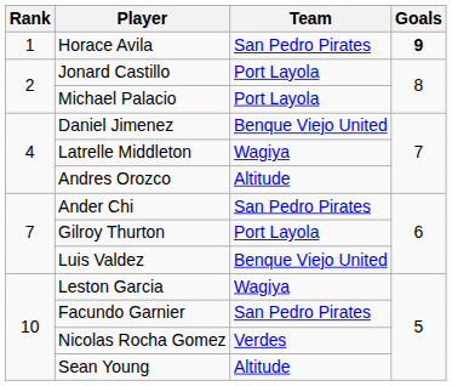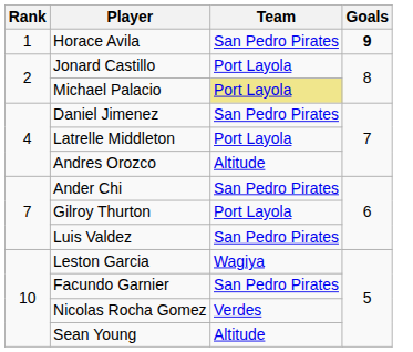Michael Palacio | Team: no background -> khaki background
Daniel Jimenez | Team: Benque Viejo United -> San Pedro Pirates
Latrelle Middleton | Team: Wagiya -> Port Layola
Luis Valdez | Team: Benque Viejo United -> San Pedro Pirates
